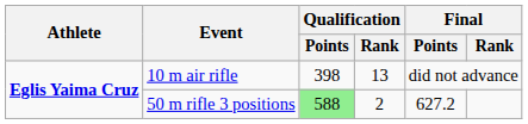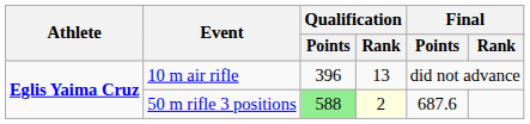10 m air rifle | Qualification / Points: 398 -> 396
50 m rifle 3 positions | Qualification / Rank: no background -> lightyellow background
50 m rifle 3 positions | Final / Points: 627.2 -> 687.6
